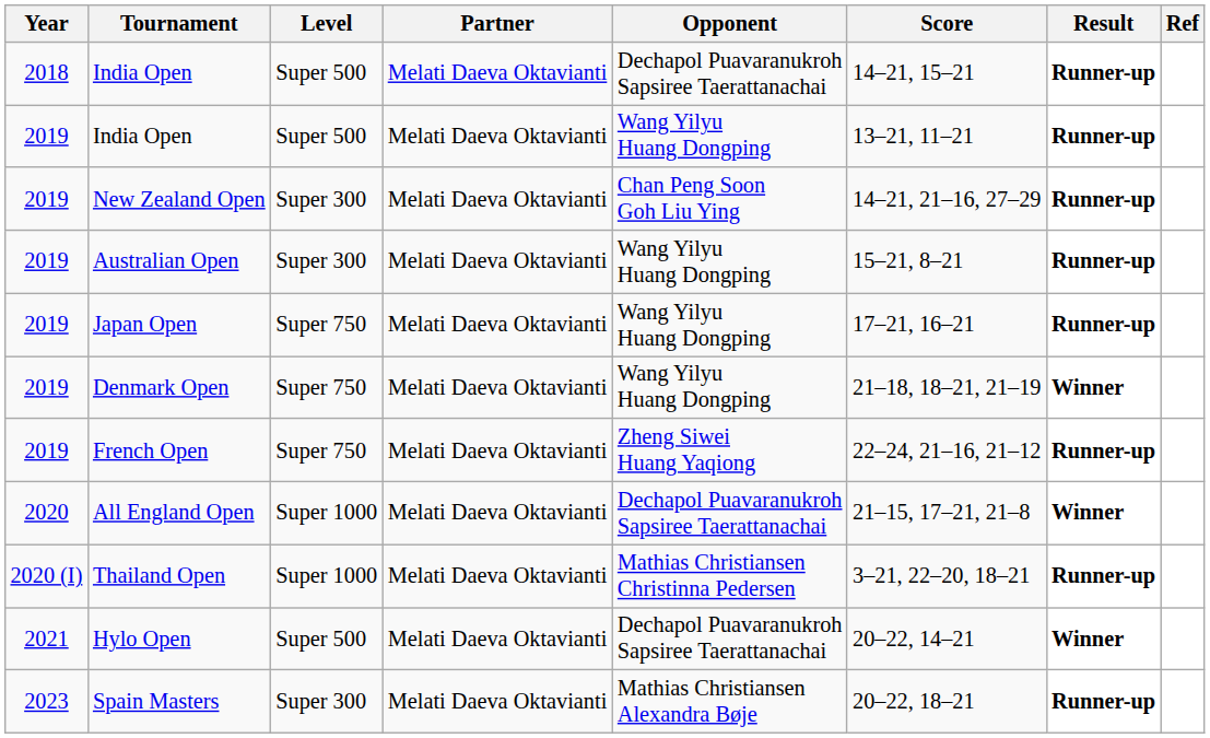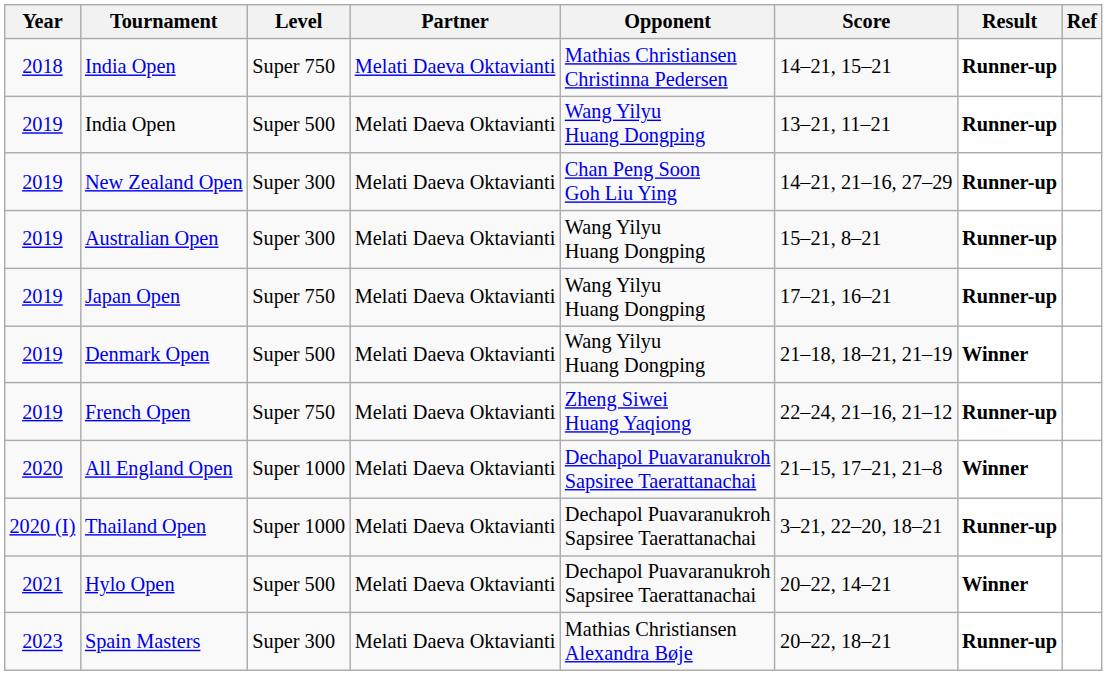2018 / India Open | Level: Super 500 -> Super 750
2018 / India Open | Opponent: Dechapol Puavaranukroh Sapsiree Taerattanachai -> Mathias Christiansen Christinna Pedersen
Denmark Open | Level: Super 750 -> Super 500
Thailand Open | Opponent: Mathias Christiansen Christinna Pedersen -> Dechapol Puavaranukroh Sapsiree Taerattanachai
